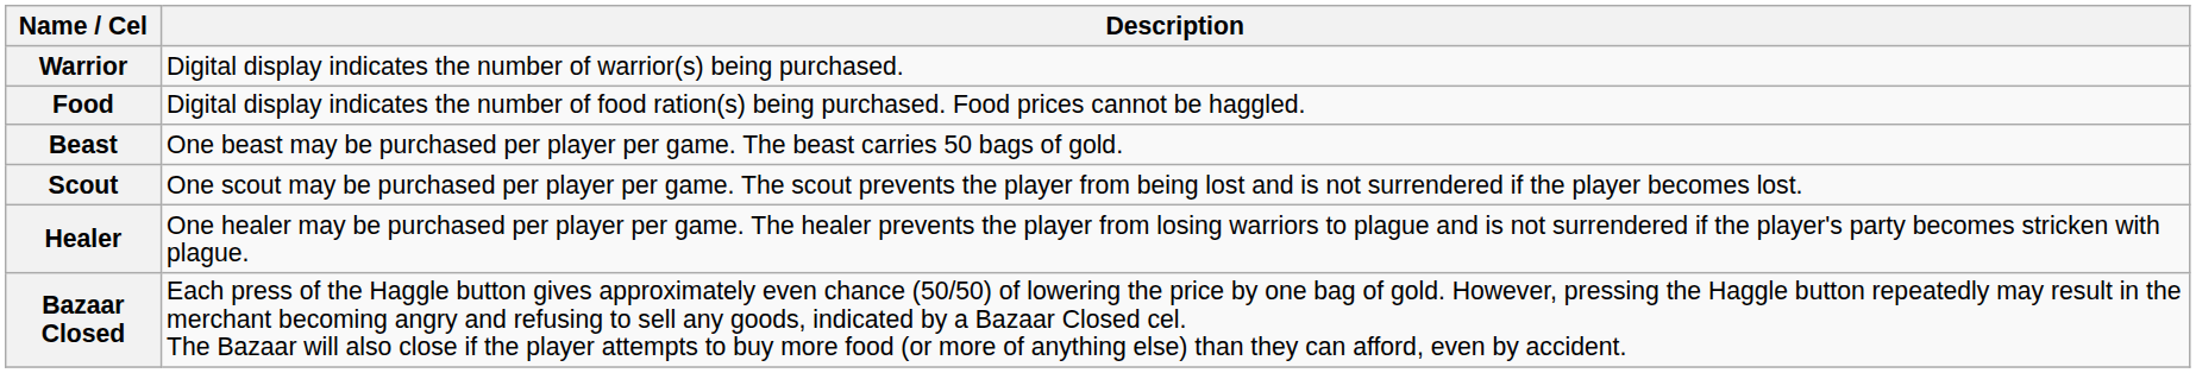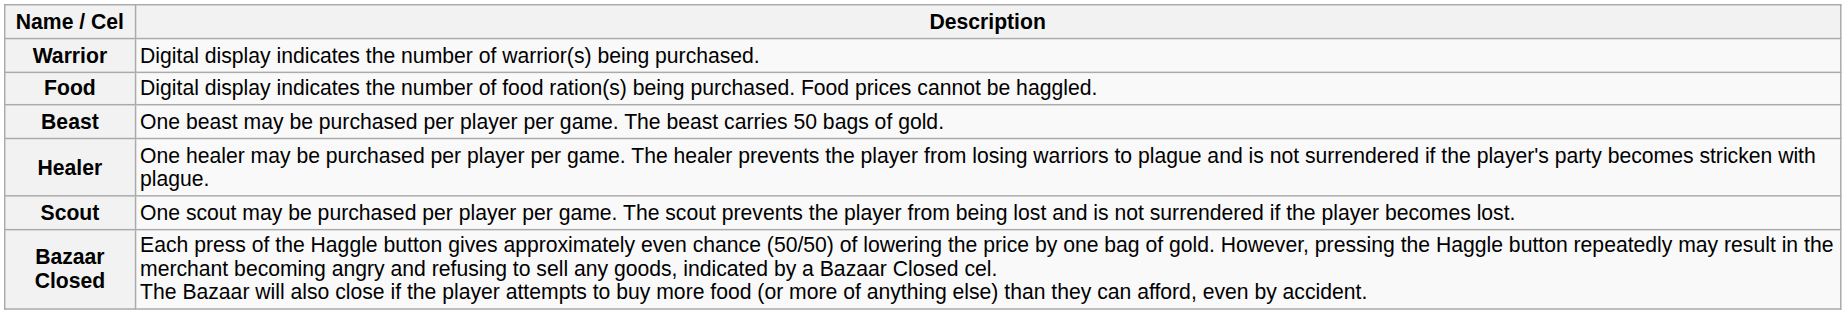rows swapped: Scout <-> Healer
